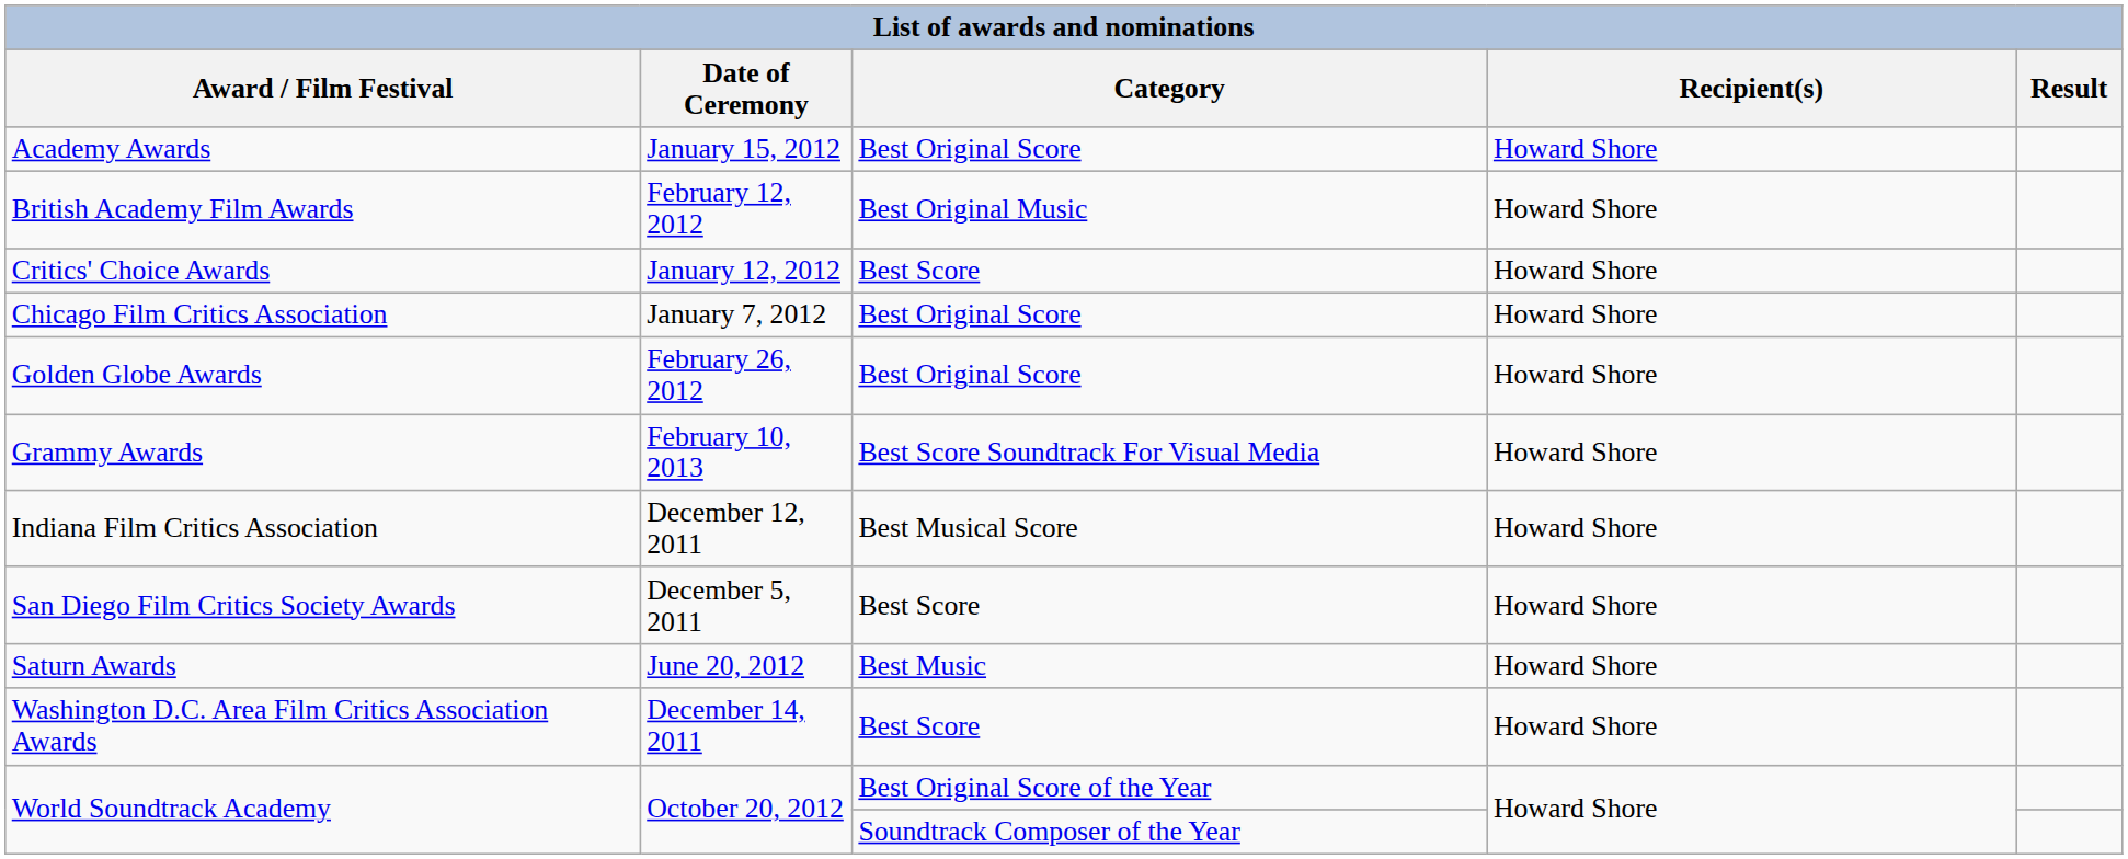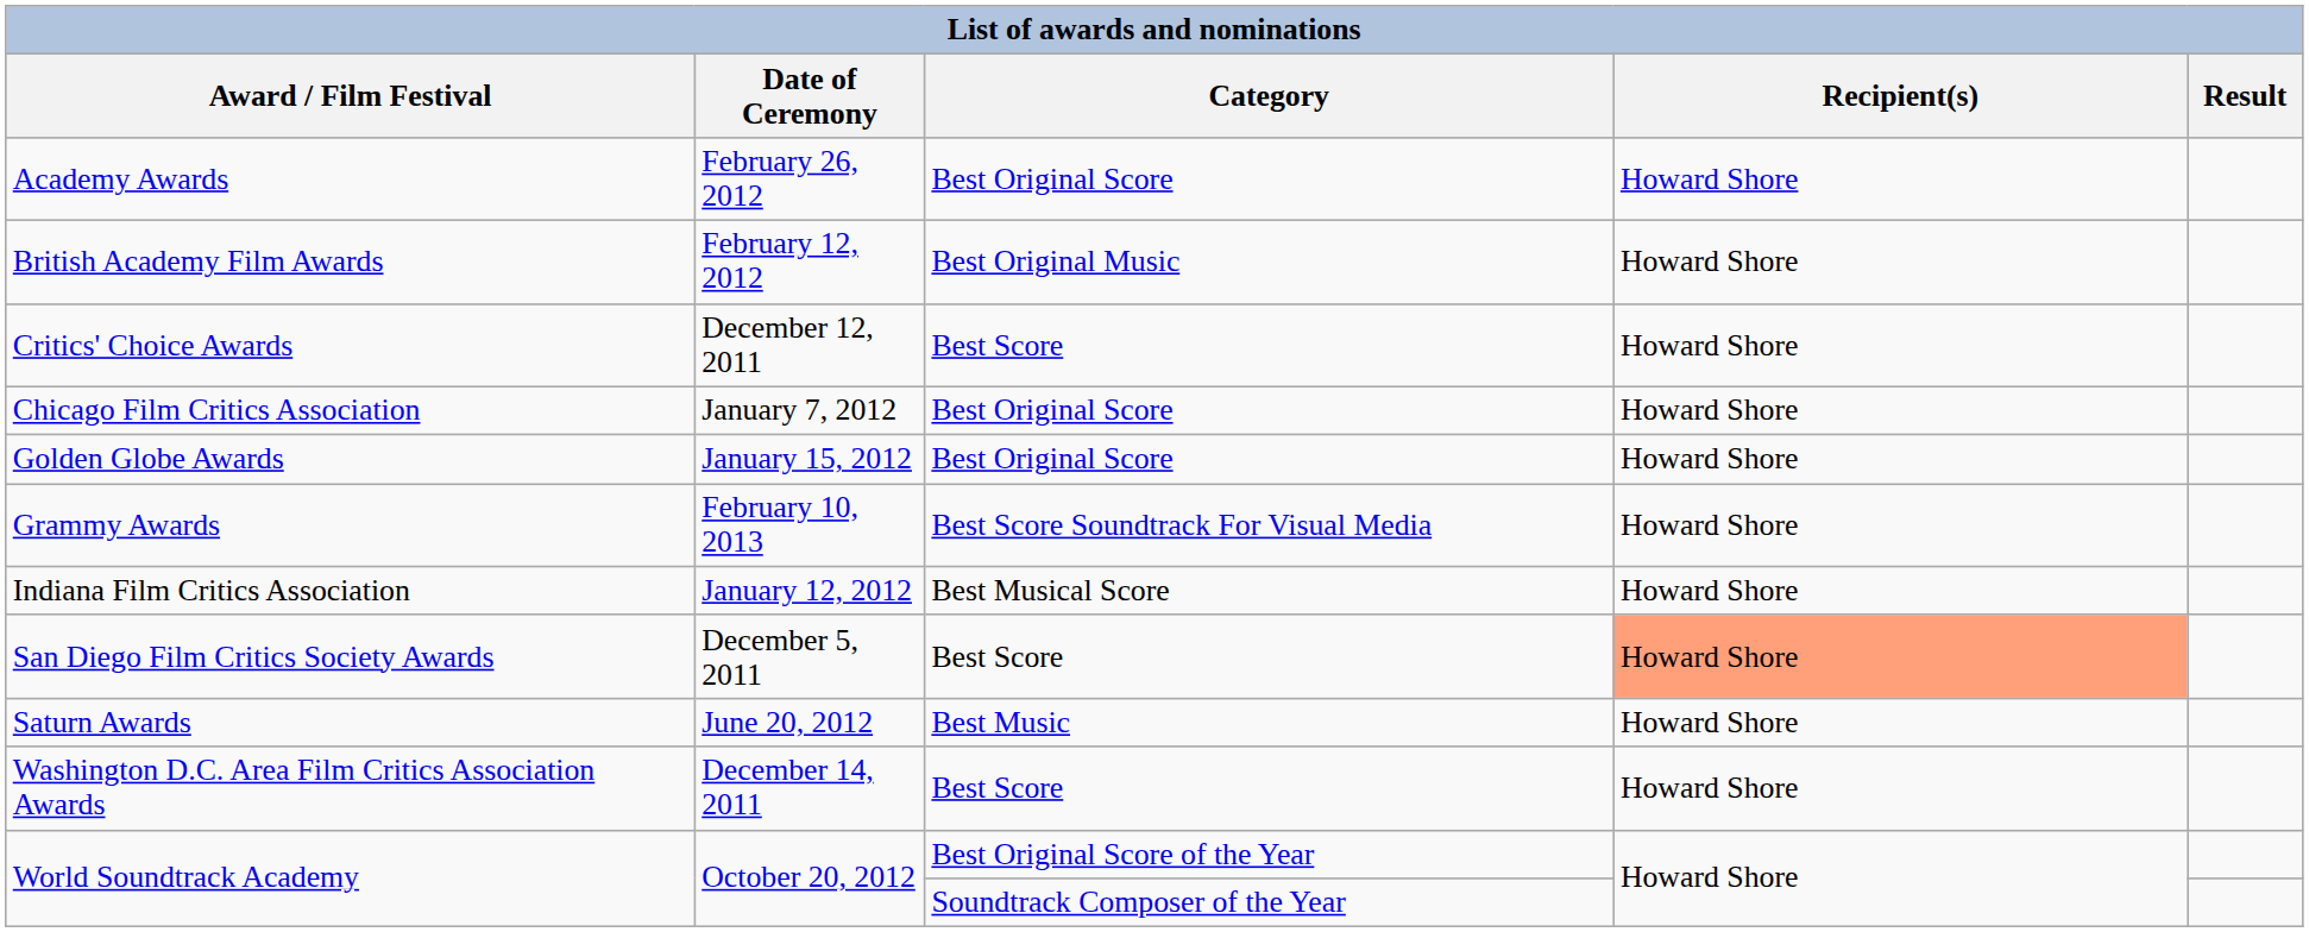Academy Awards | Date of Ceremony: January 15, 2012 -> February 26, 2012
Critics' Choice Awards | Date of Ceremony: January 12, 2012 -> December 12, 2011
Golden Globe Awards | Date of Ceremony: February 26, 2012 -> January 15, 2012
Indiana Film Critics Association | Date of Ceremony: December 12, 2011 -> January 12, 2012
San Diego Film Critics Society Awards | Recipient(s): no background -> lightsalmon background
